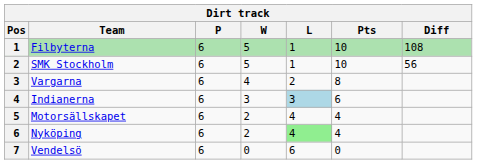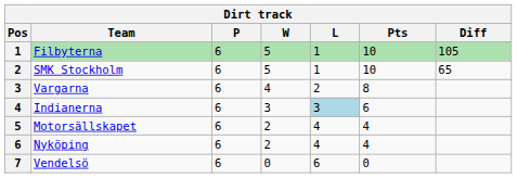Filbyterna | Diff: 108 -> 105
SMK Stockholm | Diff: 56 -> 65
Nyköping | L: lightgreen background -> no background
